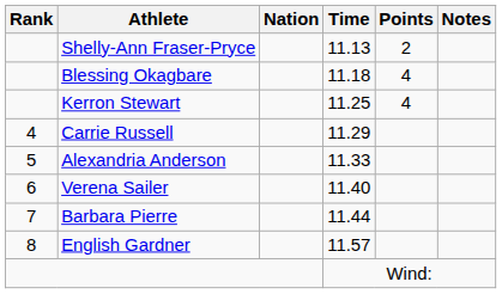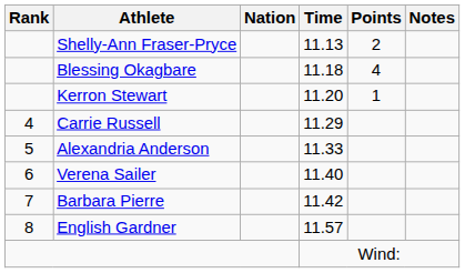Kerron Stewart | Time: 11.25 -> 11.20
Kerron Stewart | Points: 4 -> 1
Barbara Pierre | Time: 11.44 -> 11.42
